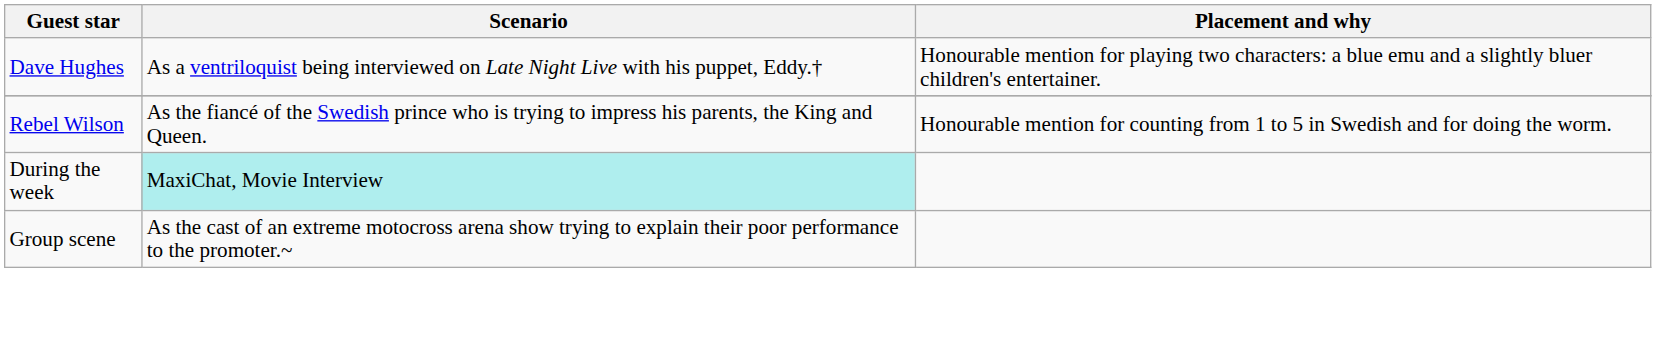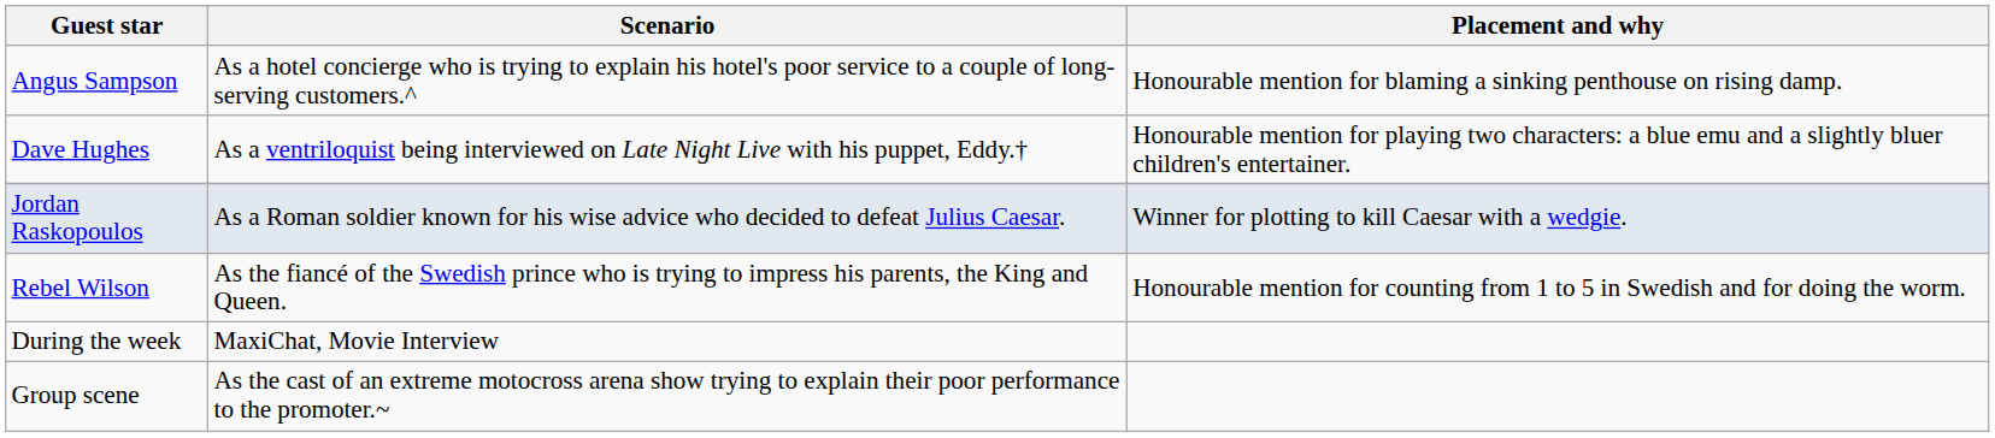+ row: Angus Sampson | As a hotel concierge who is trying to explain his hotel's poor service to a couple of long-serving customers.^ | Honourable mention for blaming a sinking penthouse on rising damp.
+ row: Jordan Raskopoulos | As a Roman soldier known for his wise advice who decided to defeat Julius Caesar. | Winner for plotting to kill Caesar with a wedgie.
During the week | Scenario: paleturquoise background -> no background
